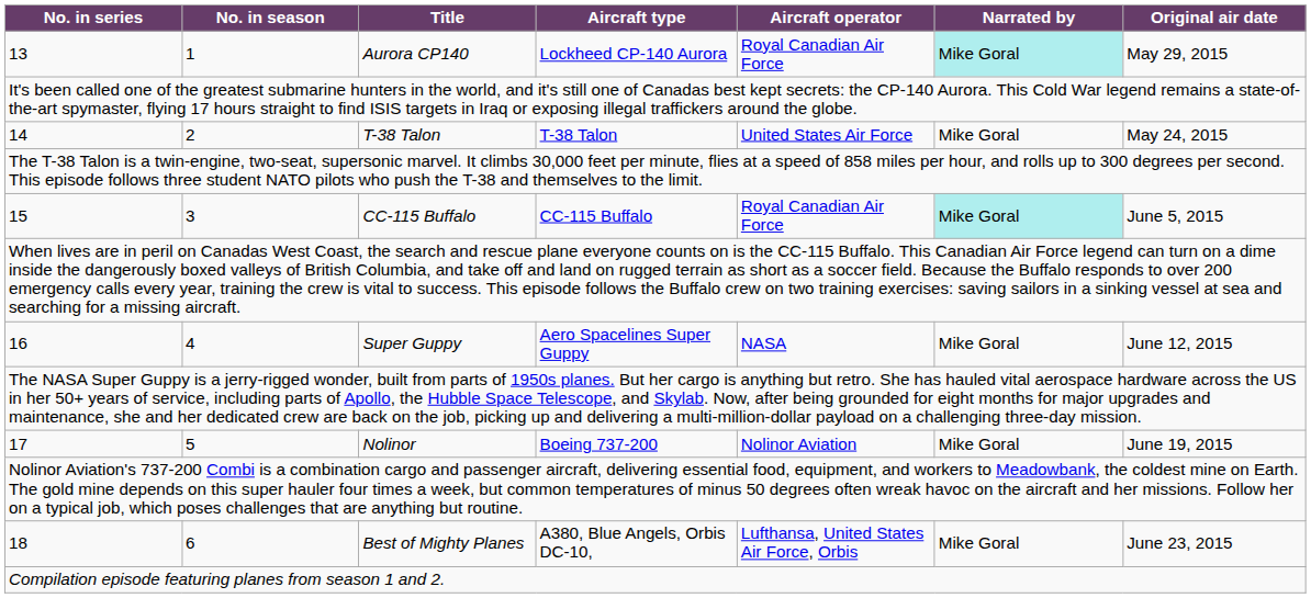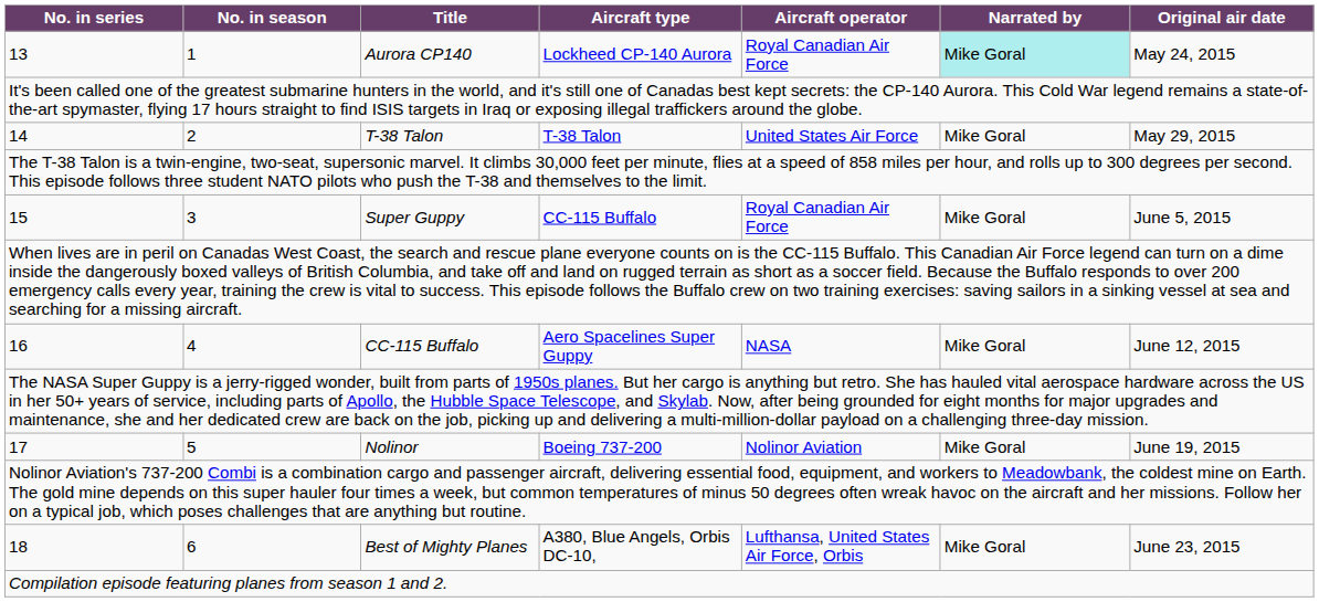13 | Original air date: May 29, 2015 -> May 24, 2015
14 | Original air date: May 24, 2015 -> May 29, 2015
15 | Title: CC-115 Buffalo -> Super Guppy
15 | Narrated by: paleturquoise background -> no background
16 | Title: Super Guppy -> CC-115 Buffalo
